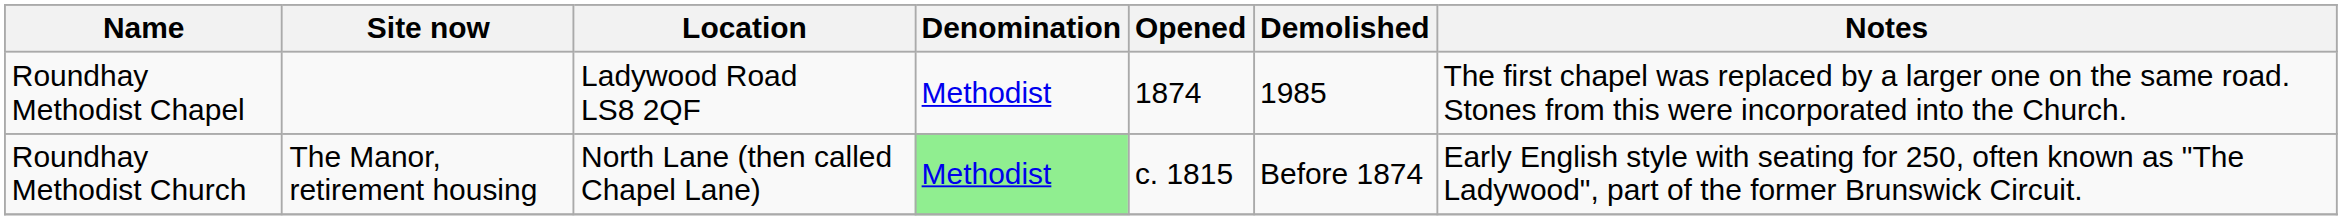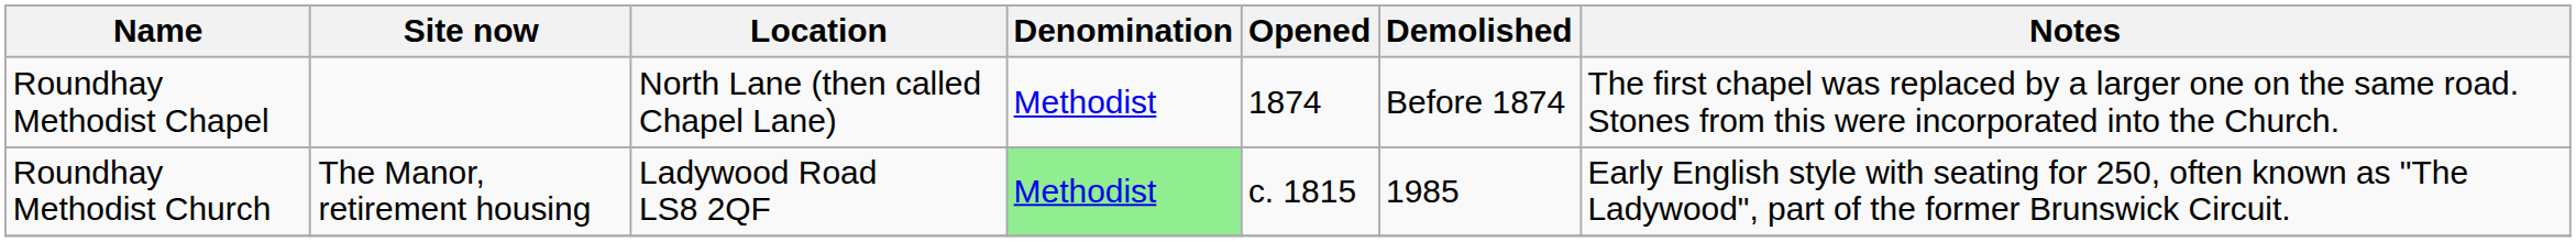Roundhay Methodist Chapel | Location: Ladywood Road LS8 2QF -> North Lane (then called Chapel Lane)
Roundhay Methodist Chapel | Demolished: 1985 -> Before 1874
Roundhay Methodist Church | Location: North Lane (then called Chapel Lane) -> Ladywood Road LS8 2QF
Roundhay Methodist Church | Demolished: Before 1874 -> 1985
